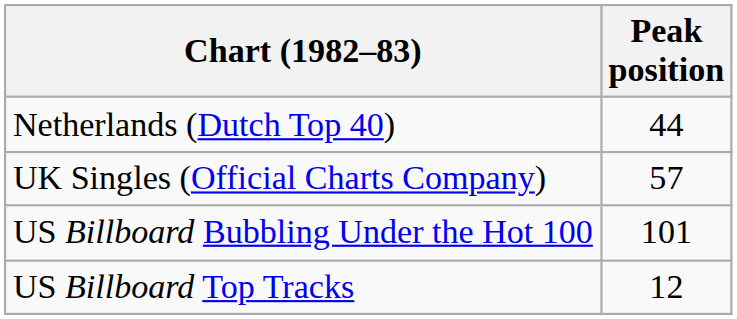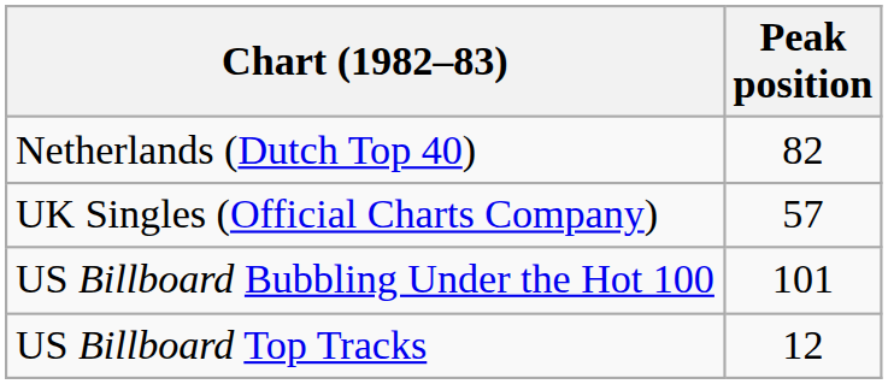Netherlands (Dutch Top 40) | Peak position: 44 -> 82
